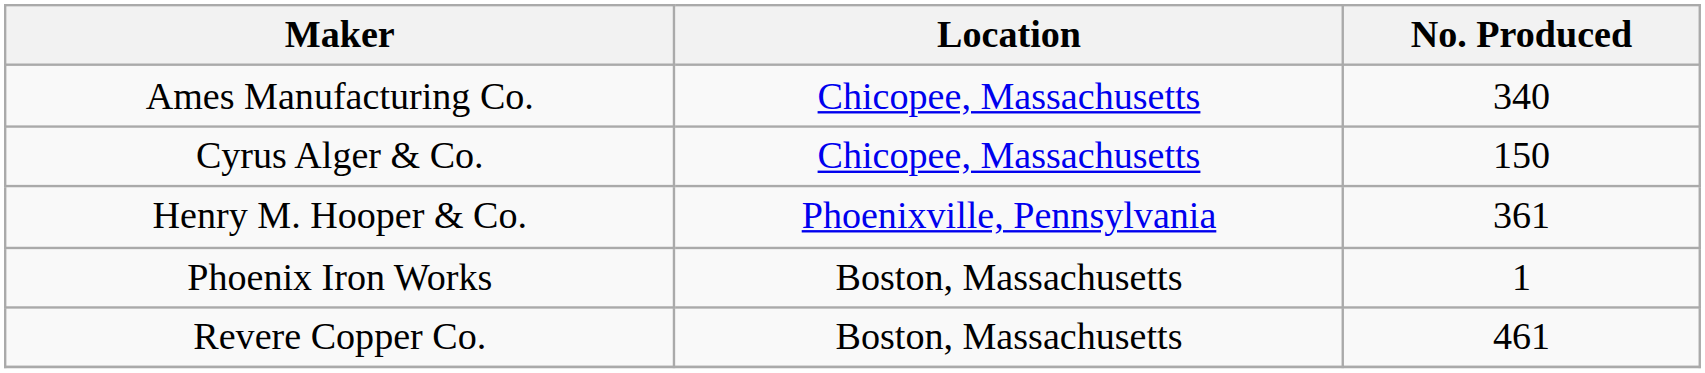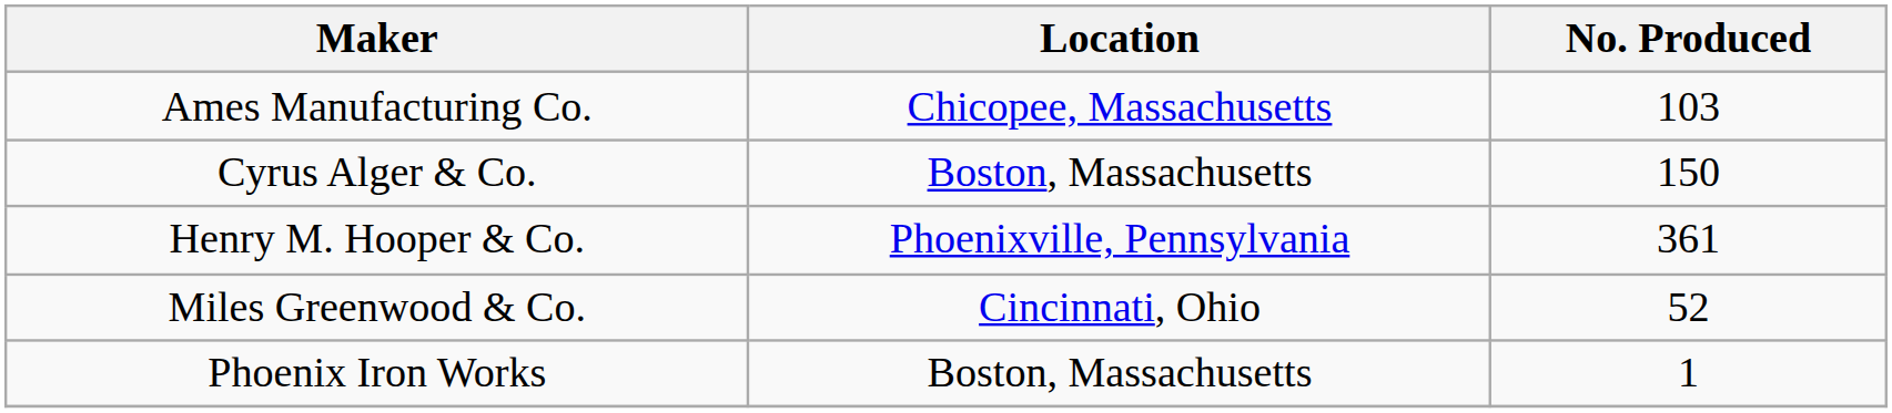Ames Manufacturing Co. | No. Produced: 340 -> 103
Cyrus Alger & Co. | Location: Chicopee, Massachusetts -> Boston, Massachusetts
+ row: Miles Greenwood & Co. | Cincinnati, Ohio | 52
- row: Revere Copper Co. | Boston, Massachusetts | 461
